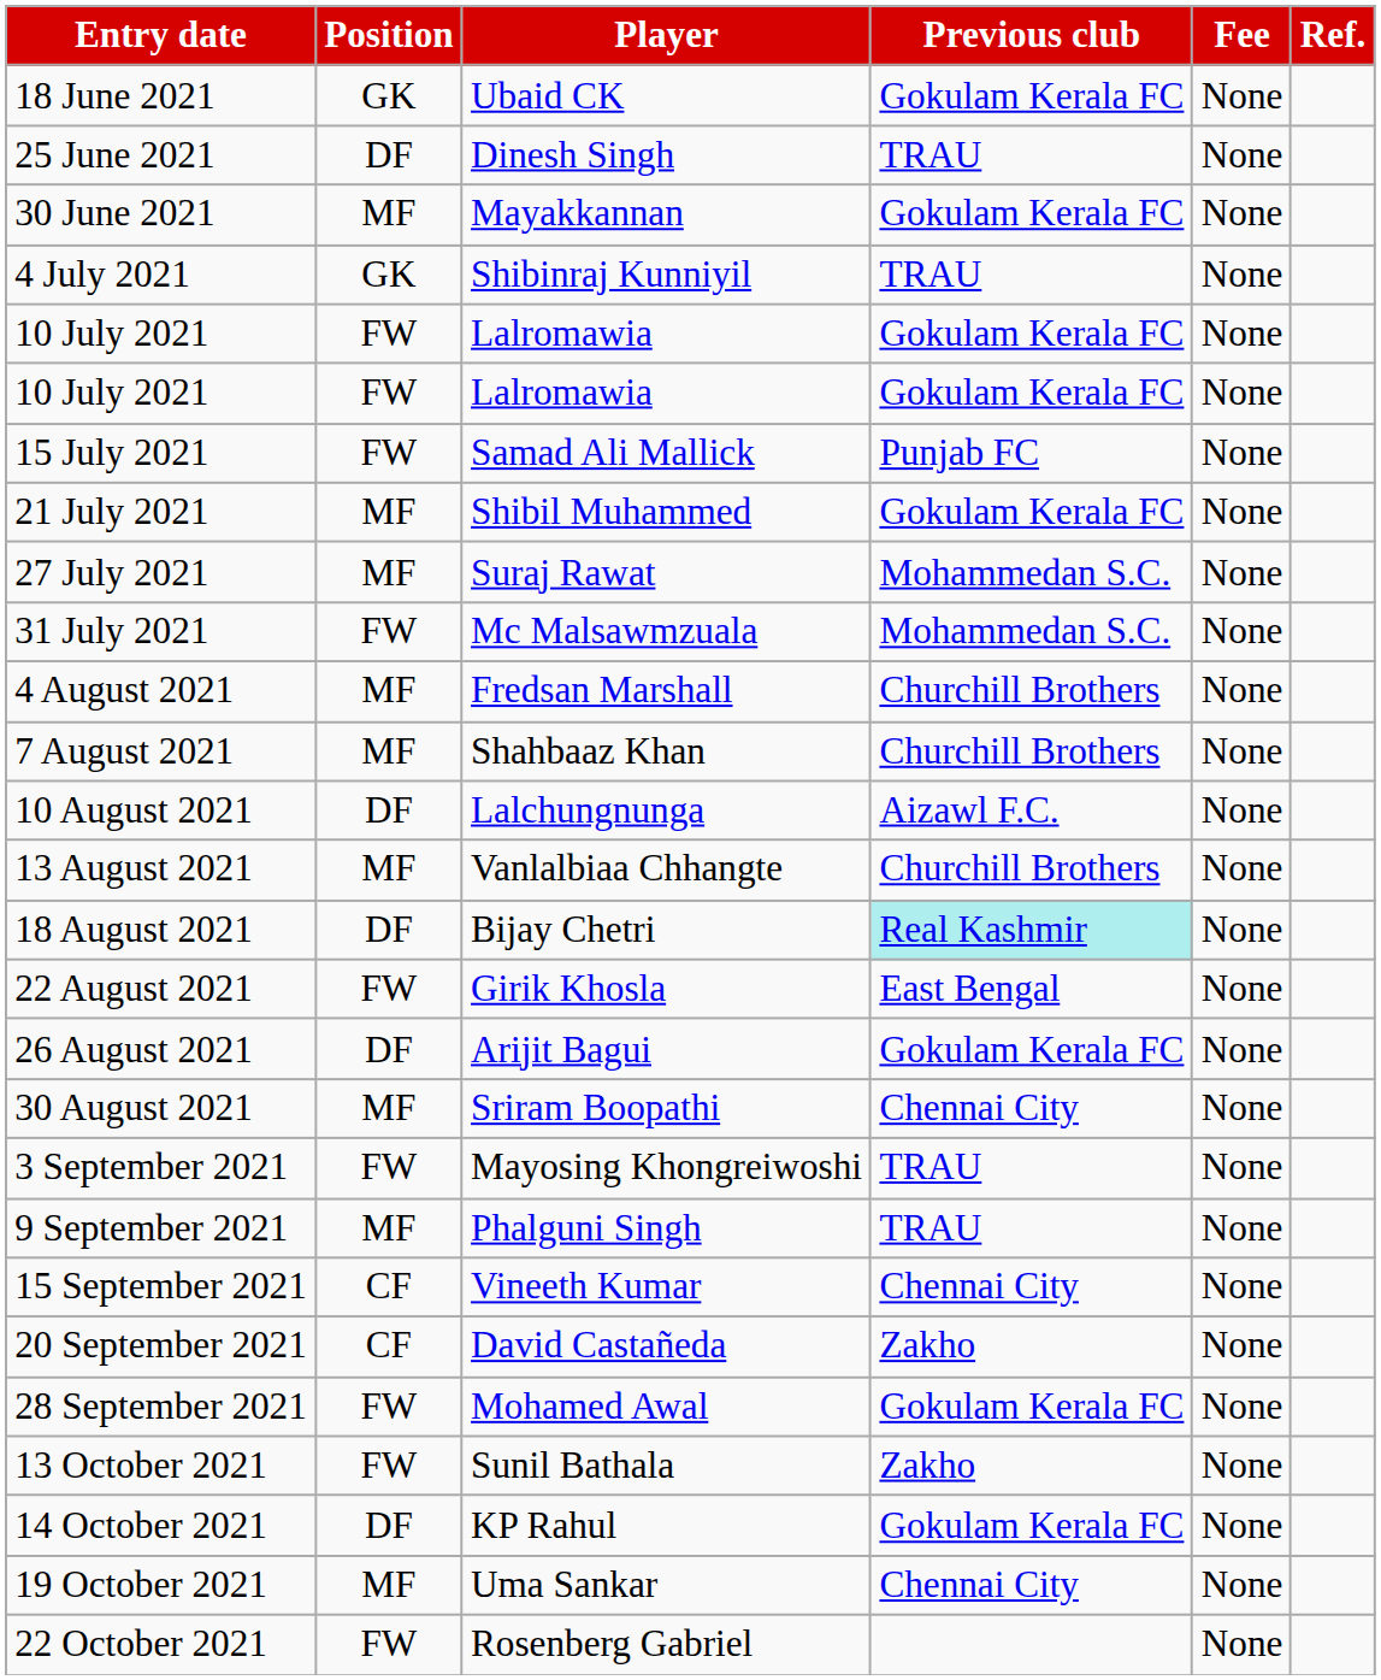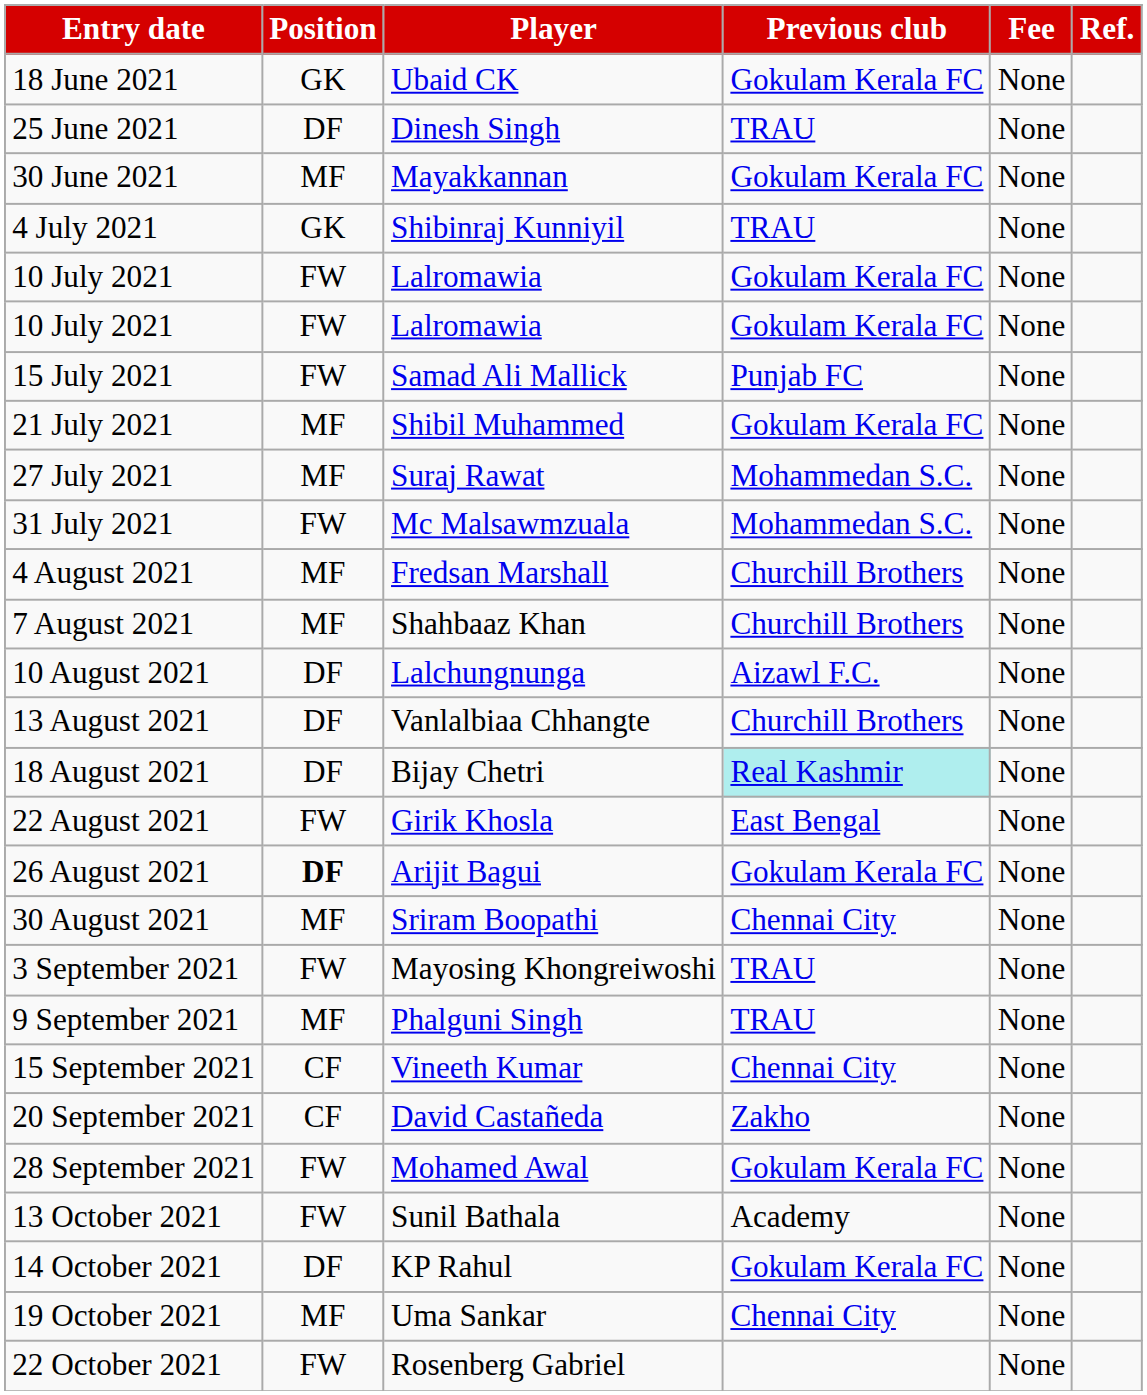13 August 2021 | Position: MF -> DF
26 August 2021 | Position: normal -> bold
13 October 2021 | Previous club: Zakho -> Academy
